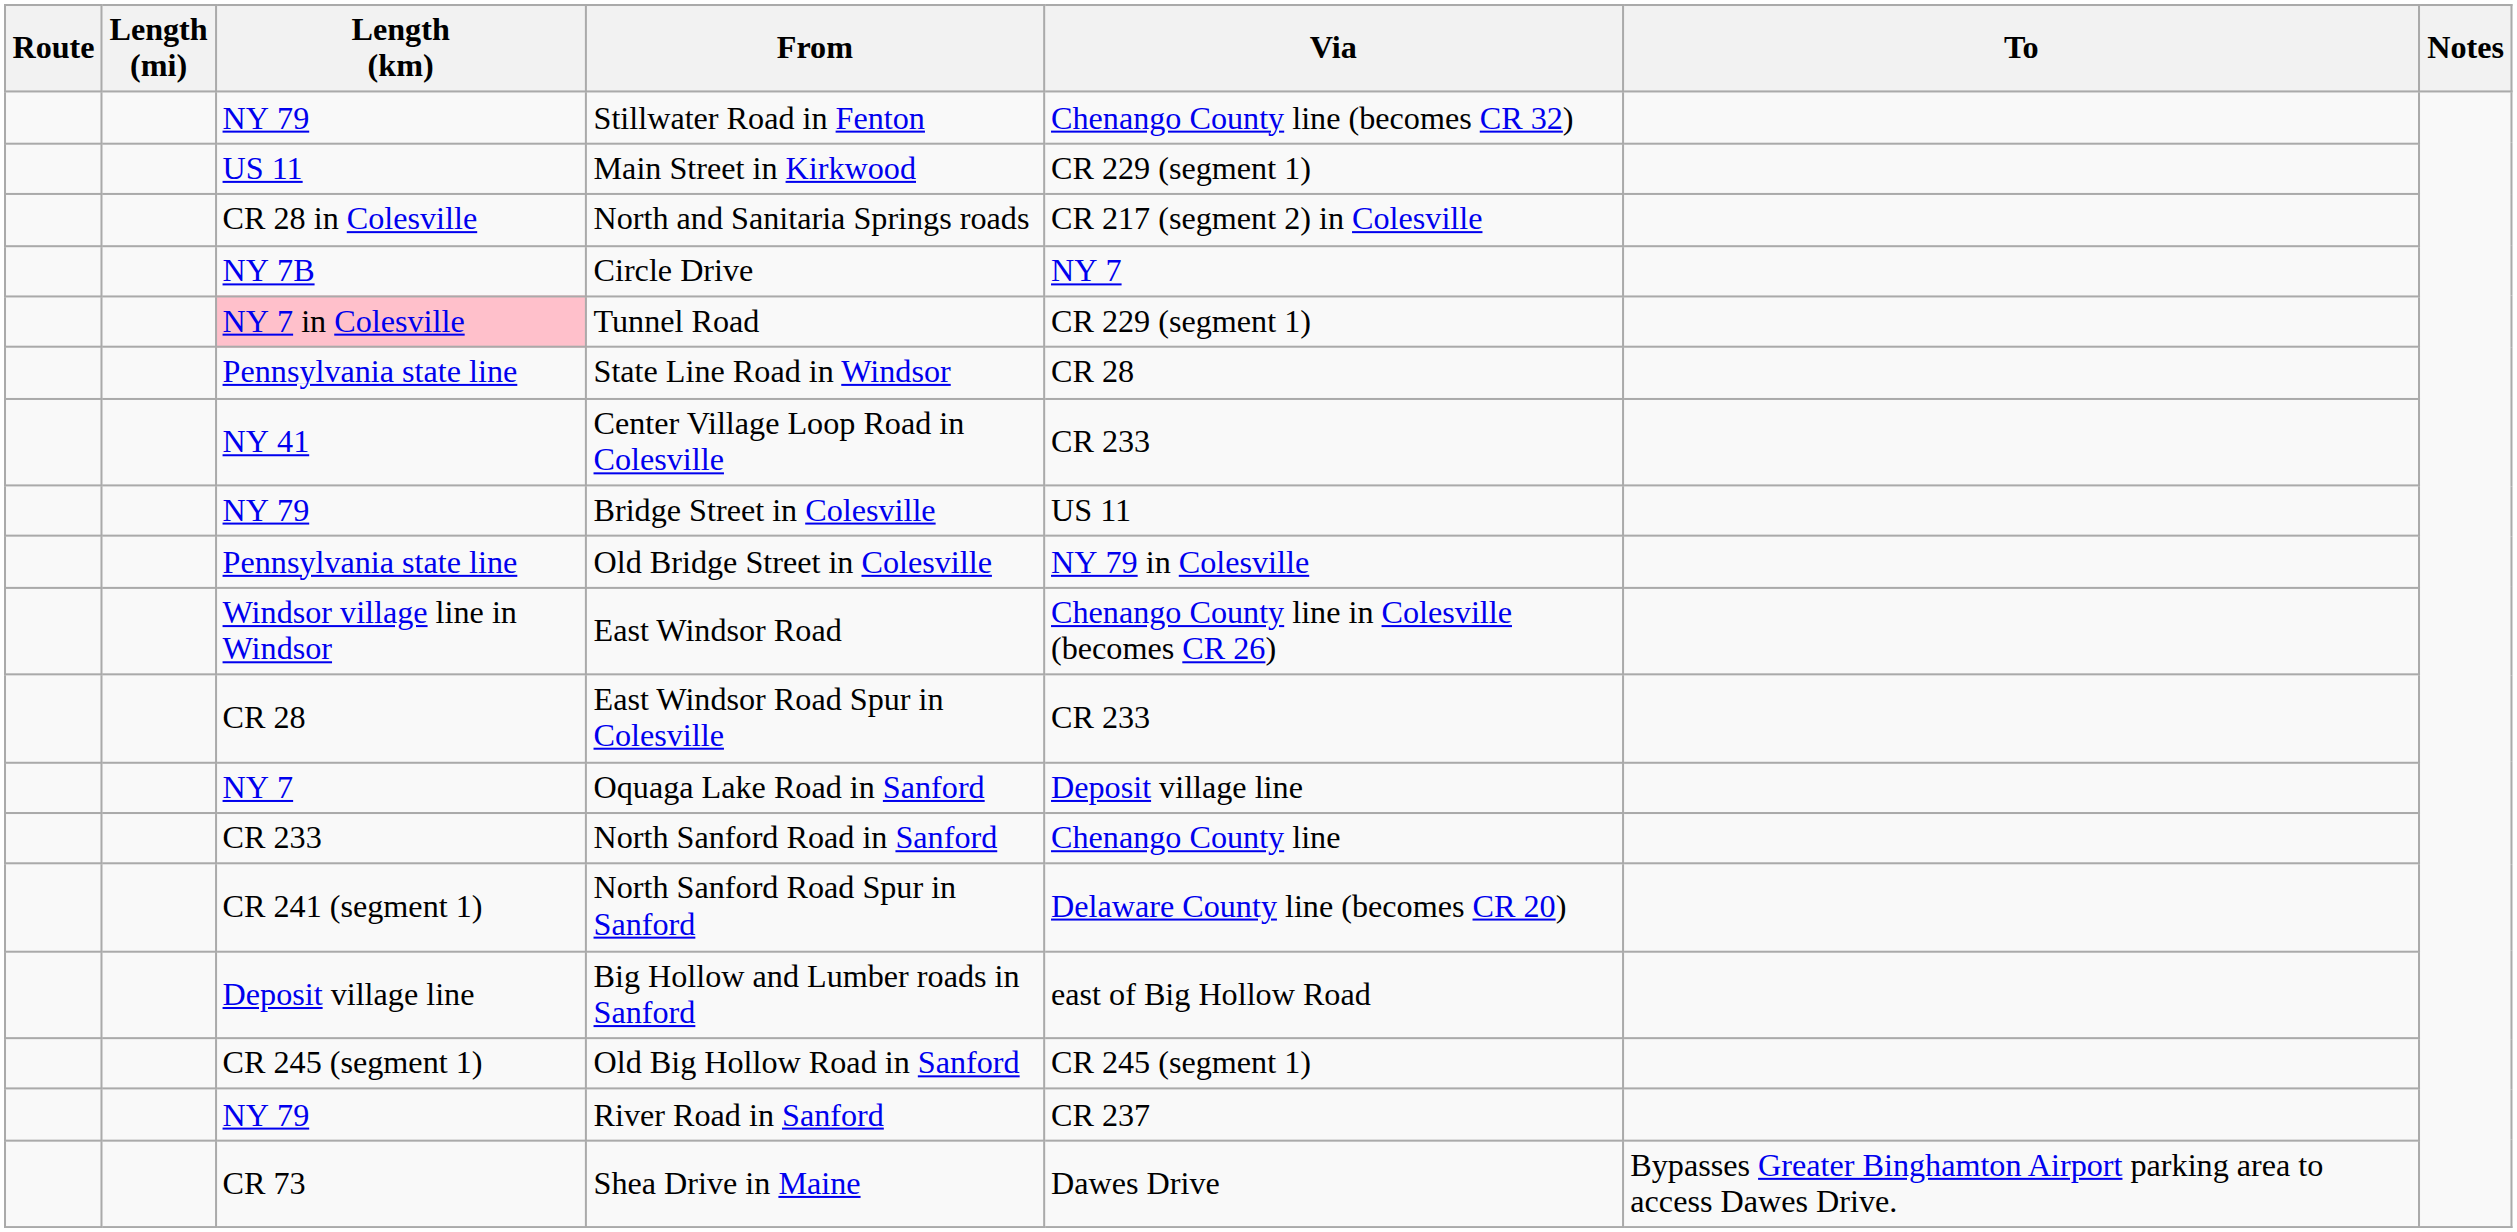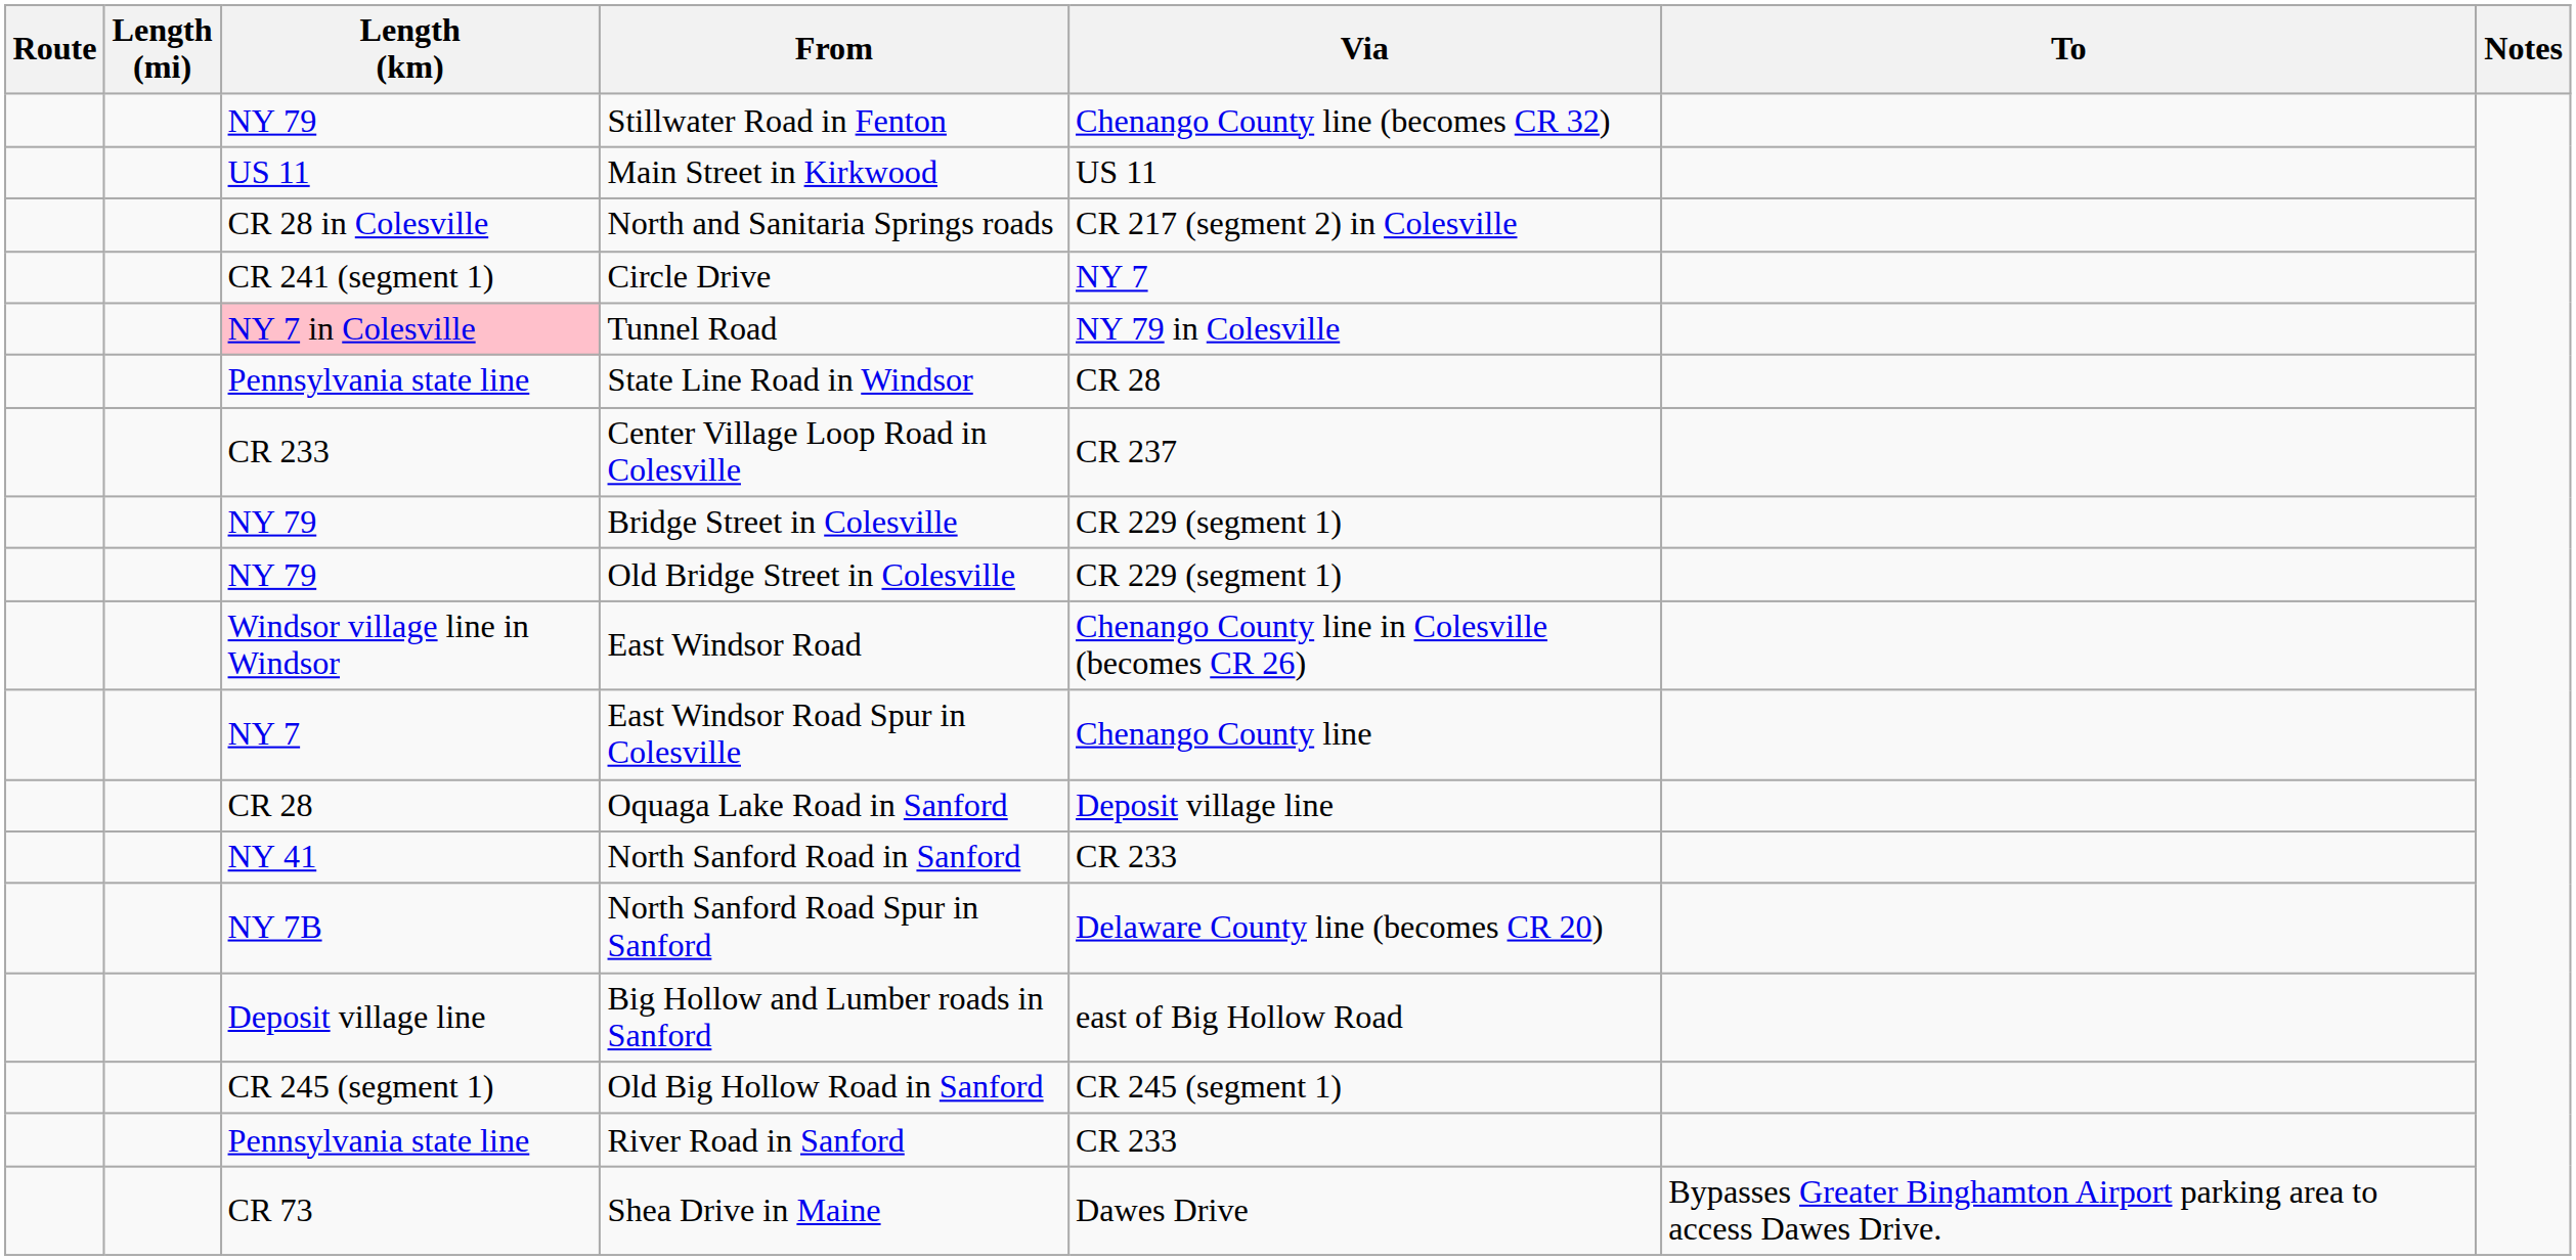Main Street in Kirkwood | Via: CR 229 (segment 1) -> US 11
Circle Drive | Length (km): NY 7B -> CR 241 (segment 1)
Tunnel Road | Via: CR 229 (segment 1) -> NY 79 in Colesville
Center Village Loop Road in Colesville | Length (km): NY 41 -> CR 233
Center Village Loop Road in Colesville | Via: CR 233 -> CR 237
Bridge Street in Colesville | Via: US 11 -> CR 229 (segment 1)
Old Bridge Street in Colesville | Length (km): Pennsylvania state line -> NY 79
Old Bridge Street in Colesville | Via: NY 79 in Colesville -> CR 229 (segment 1)
East Windsor Road Spur in Colesville | Length (km): CR 28 -> NY 7
East Windsor Road Spur in Colesville | Via: CR 233 -> Chenango County line
Oquaga Lake Road in Sanford | Length (km): NY 7 -> CR 28
North Sanford Road in Sanford | Length (km): CR 233 -> NY 41
North Sanford Road in Sanford | Via: Chenango County line -> CR 233
North Sanford Road Spur in Sanford | Length (km): CR 241 (segment 1) -> NY 7B
River Road in Sanford | Length (km): NY 79 -> Pennsylvania state line
River Road in Sanford | Via: CR 237 -> CR 233
